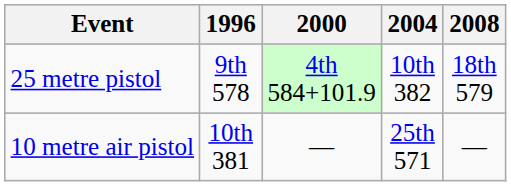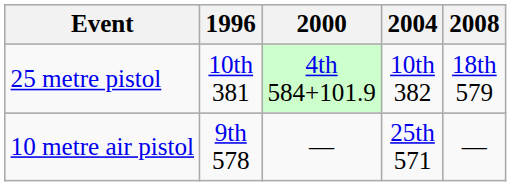25 metre pistol | 1996: 9th 578 -> 10th 381
10 metre air pistol | 1996: 10th 381 -> 9th 578
